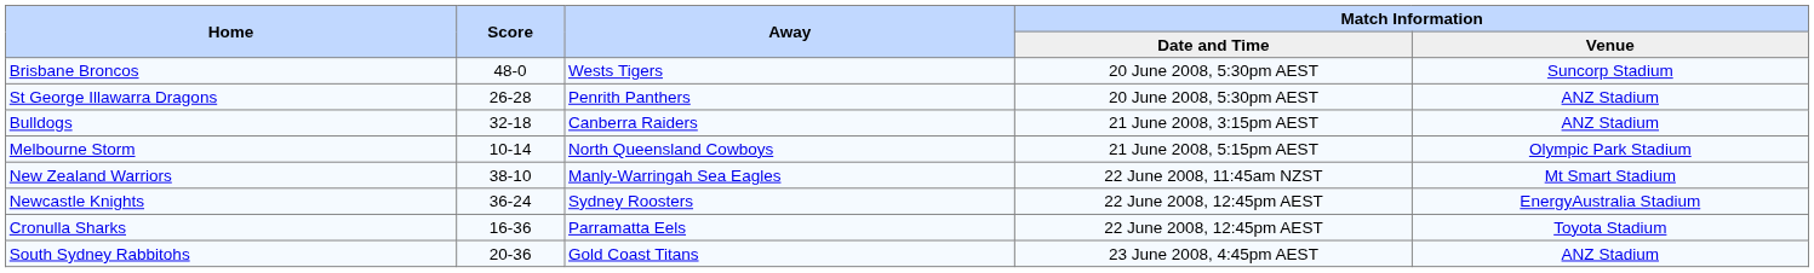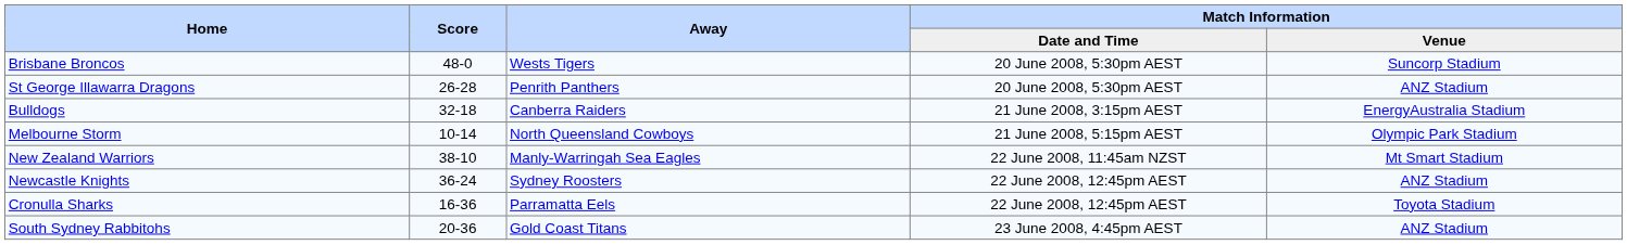Bulldogs | Match Information / Venue: ANZ Stadium -> EnergyAustralia Stadium
Newcastle Knights | Match Information / Venue: EnergyAustralia Stadium -> ANZ Stadium
